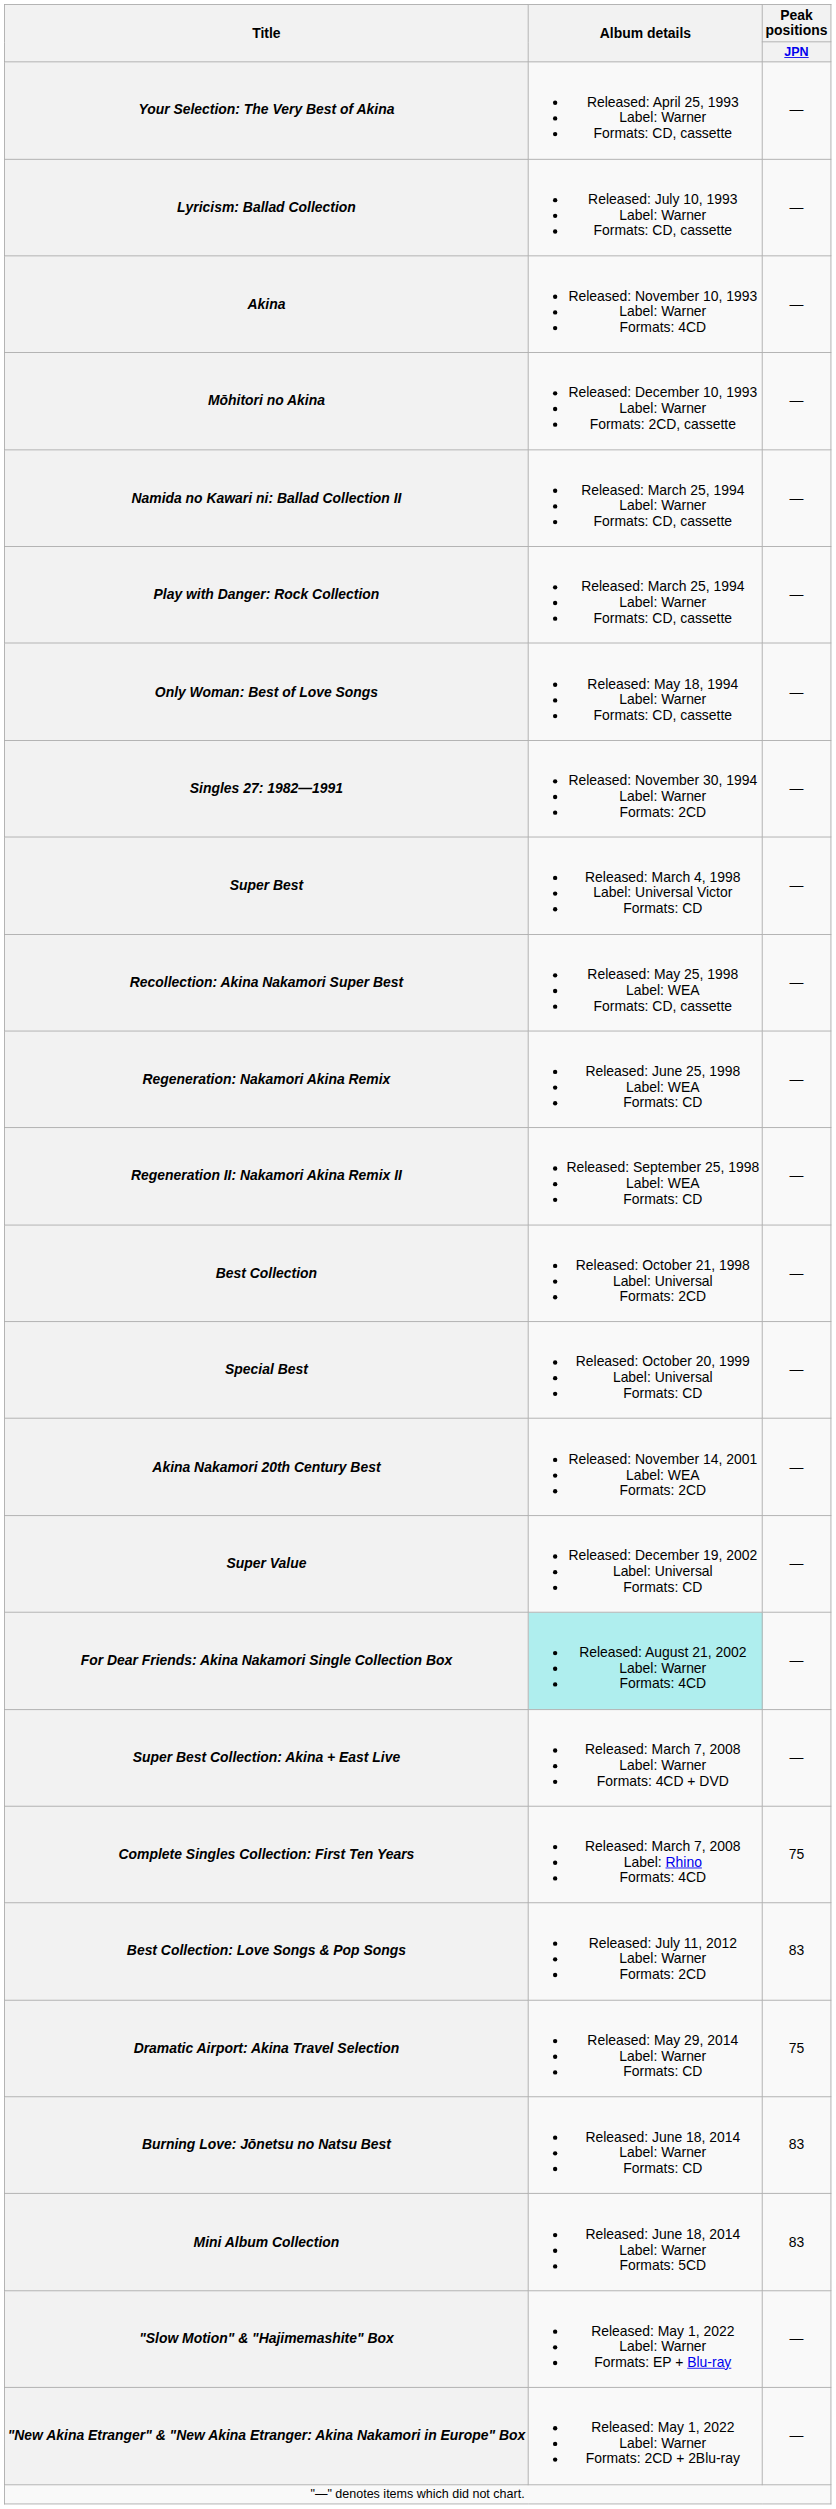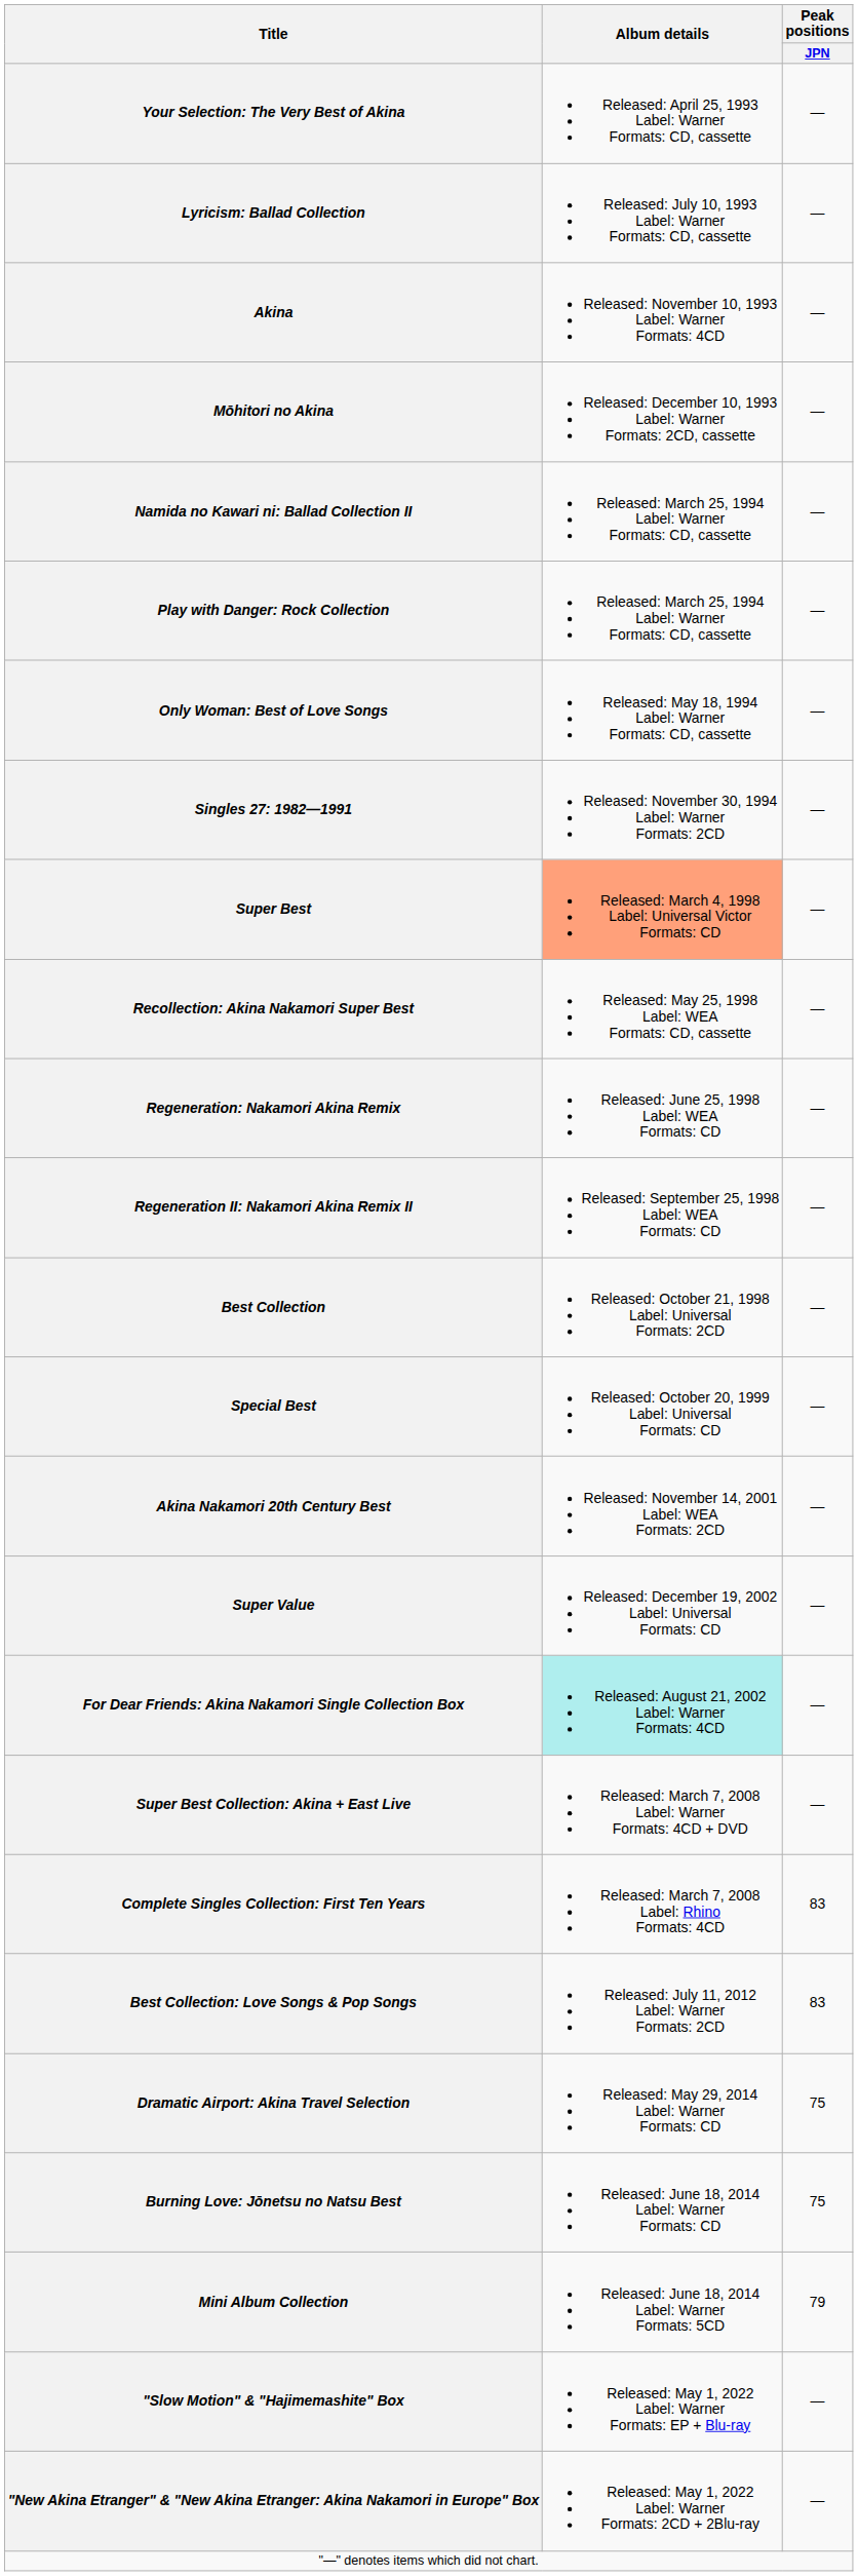Super Best | Album details: no background -> lightsalmon background
Complete Singles Collection: First Ten Years | Peak positions / JPN: 75 -> 83
Burning Love: Jōnetsu no Natsu Best | Peak positions / JPN: 83 -> 75
Mini Album Collection | Peak positions / JPN: 83 -> 79
